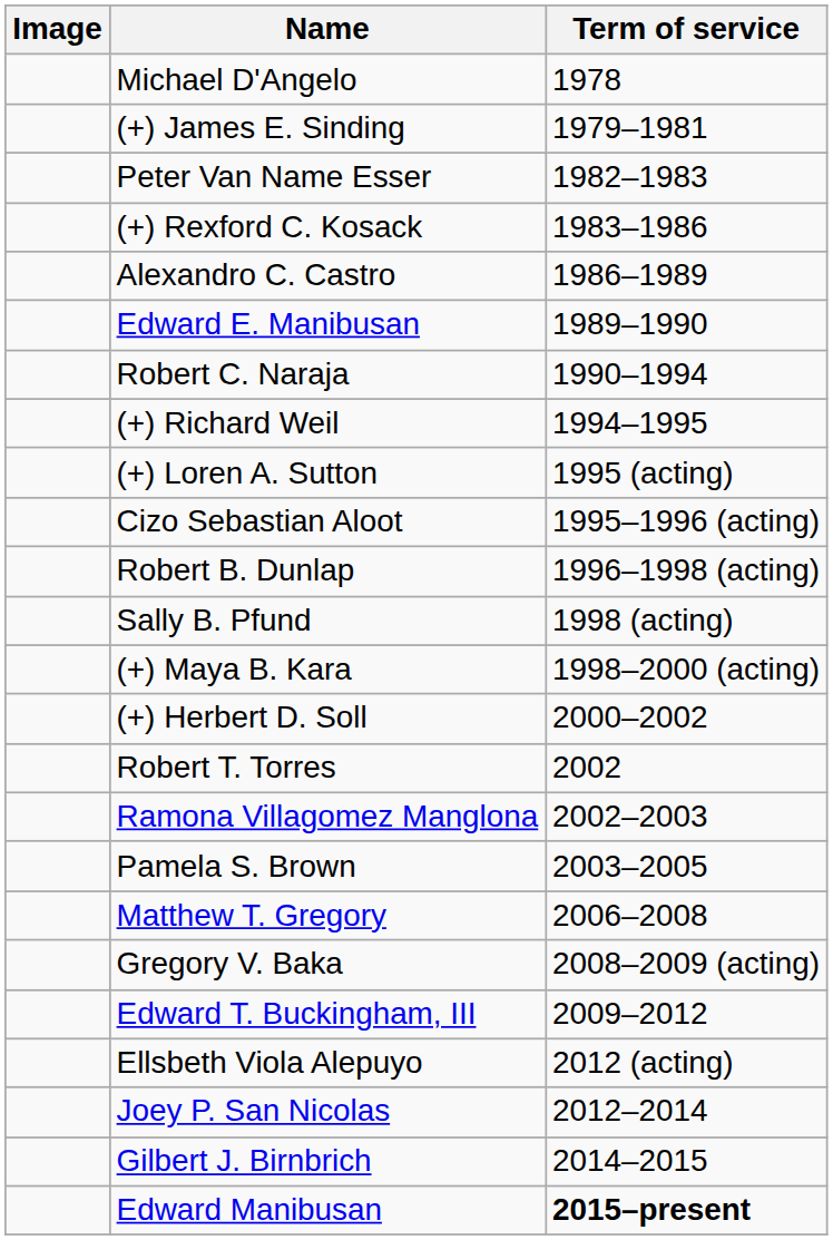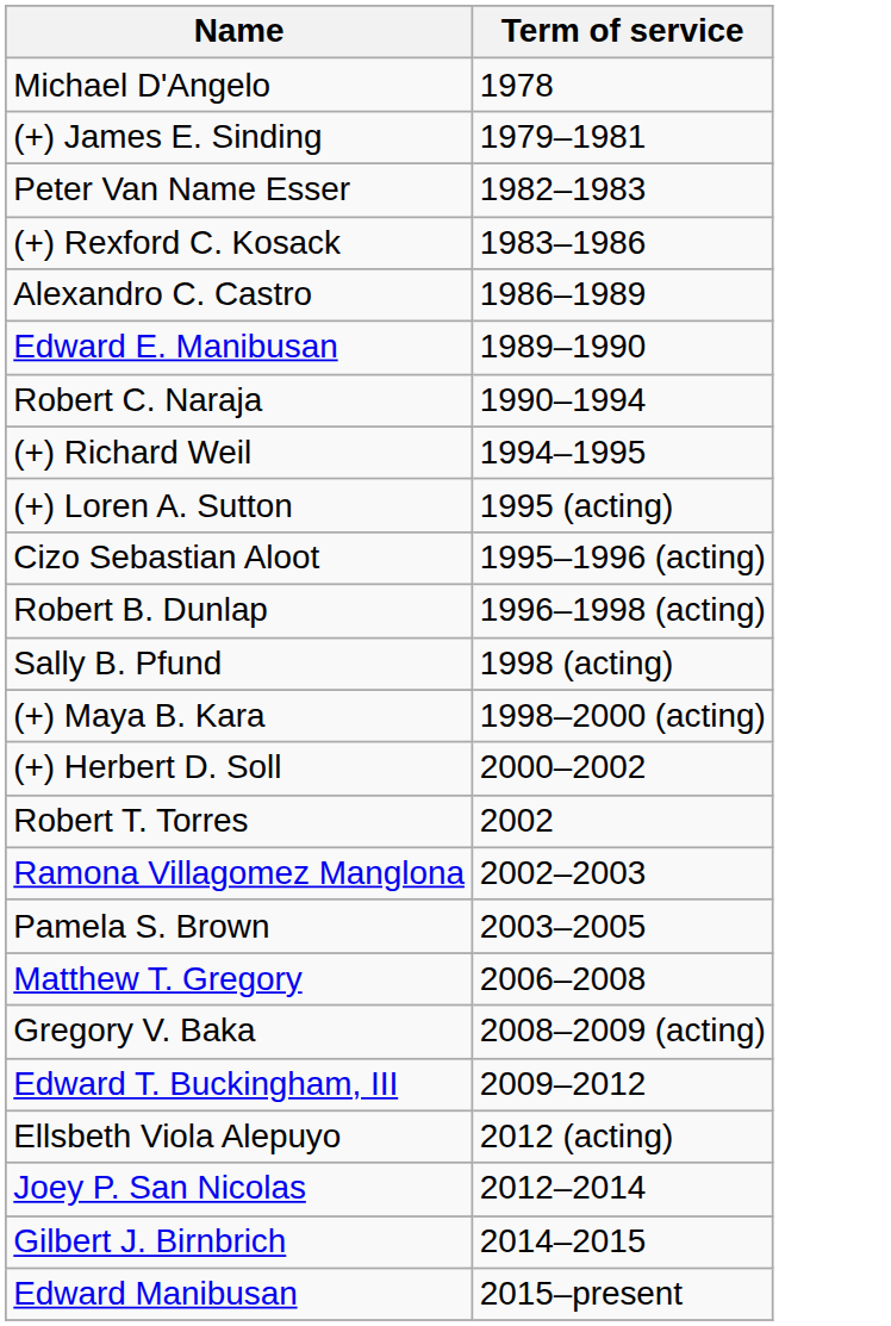- column: Image
Edward Manibusan | Term of service: bold -> normal
